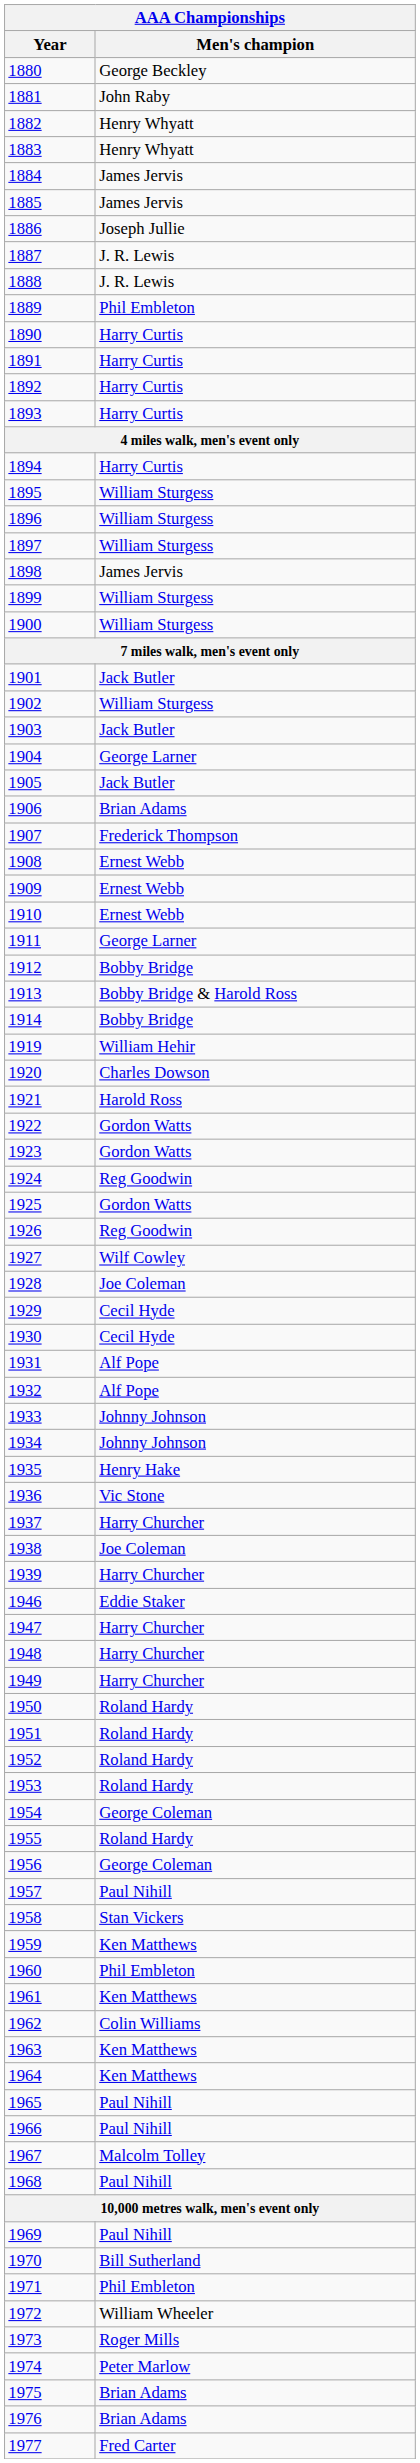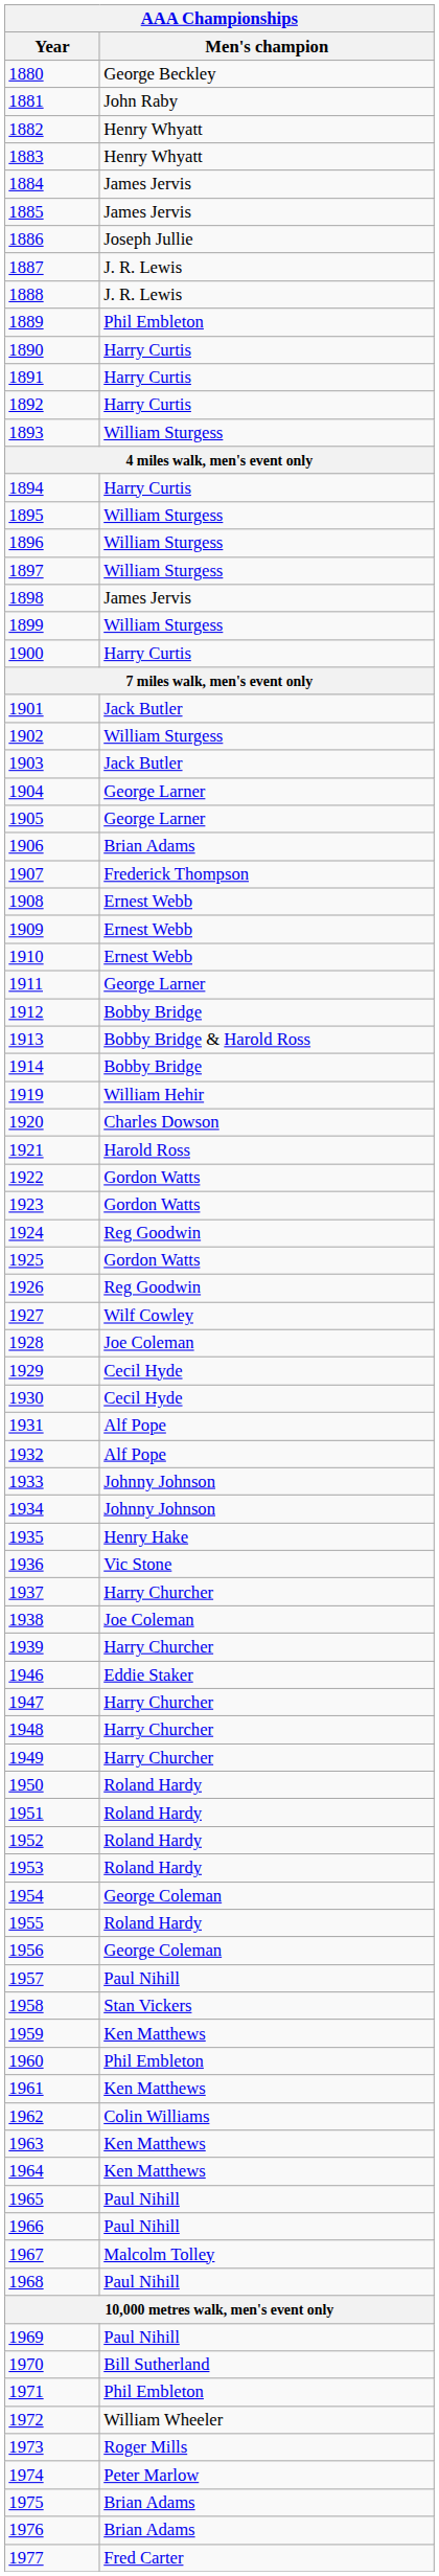1893 | Men's champion: Harry Curtis -> William Sturgess
1900 | Men's champion: William Sturgess -> Harry Curtis
1905 | Men's champion: Jack Butler -> George Larner
